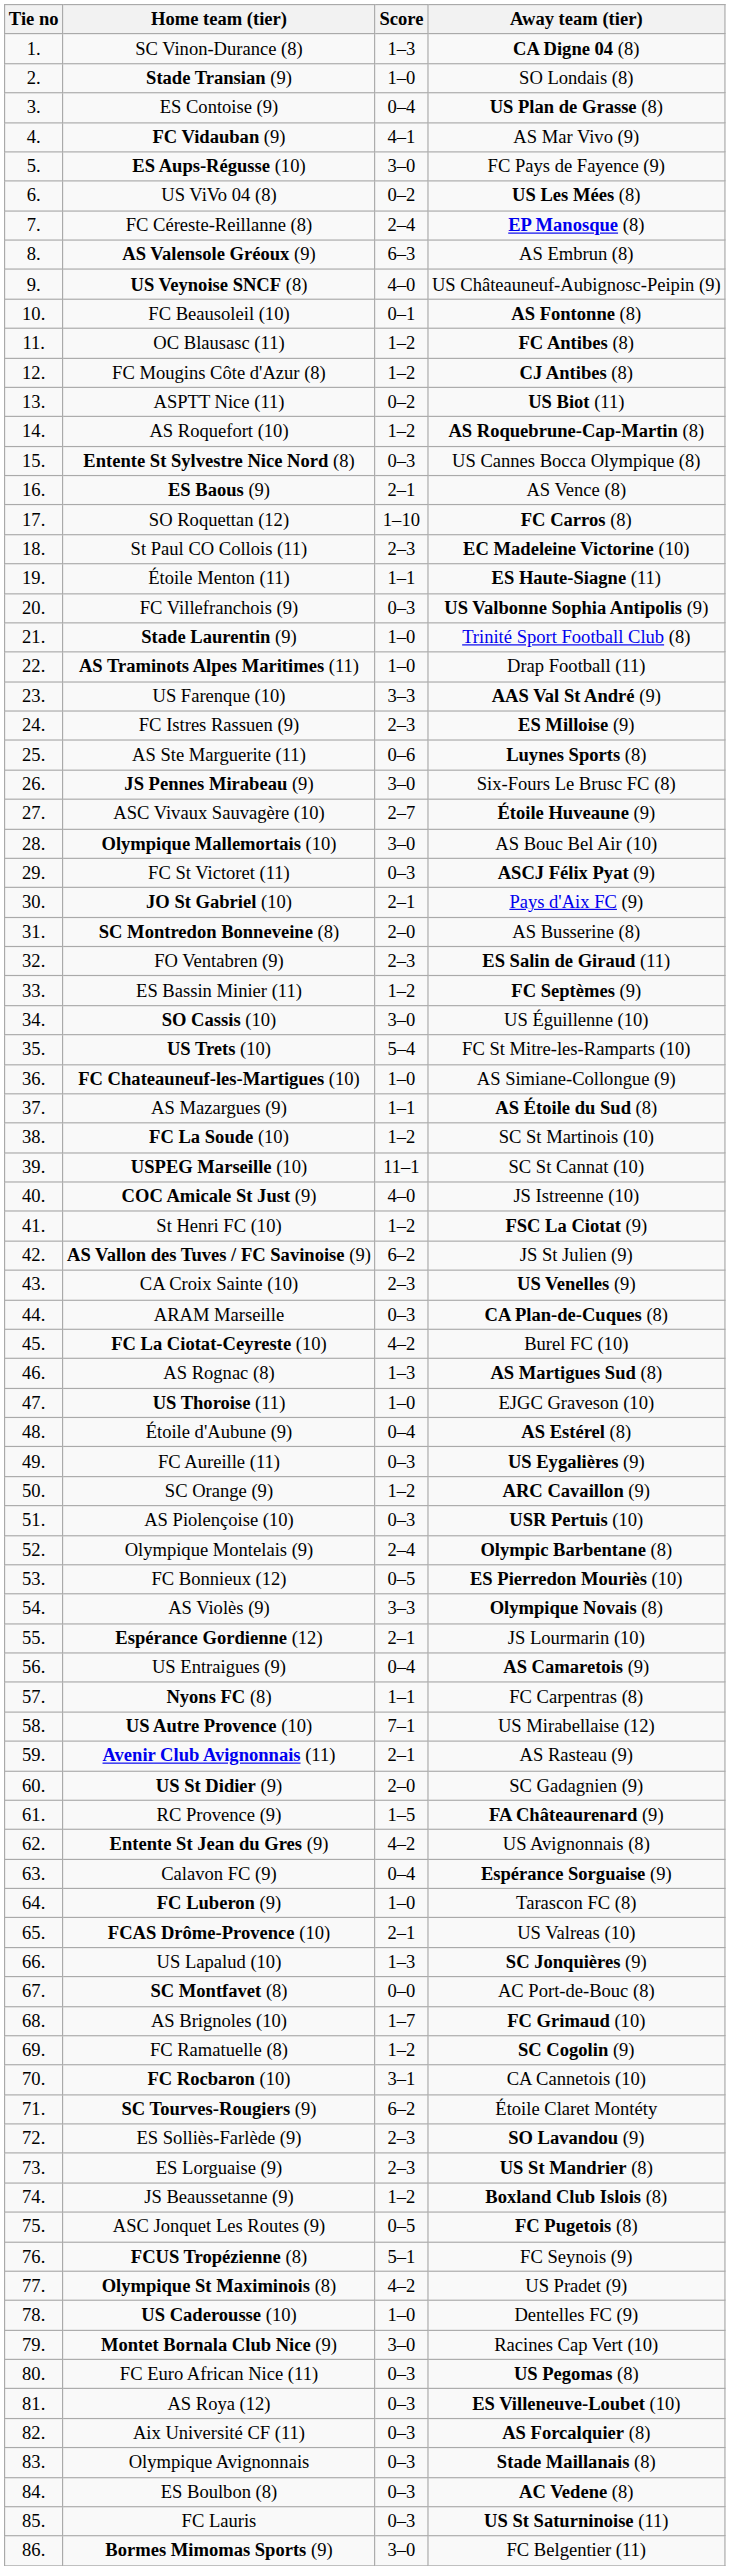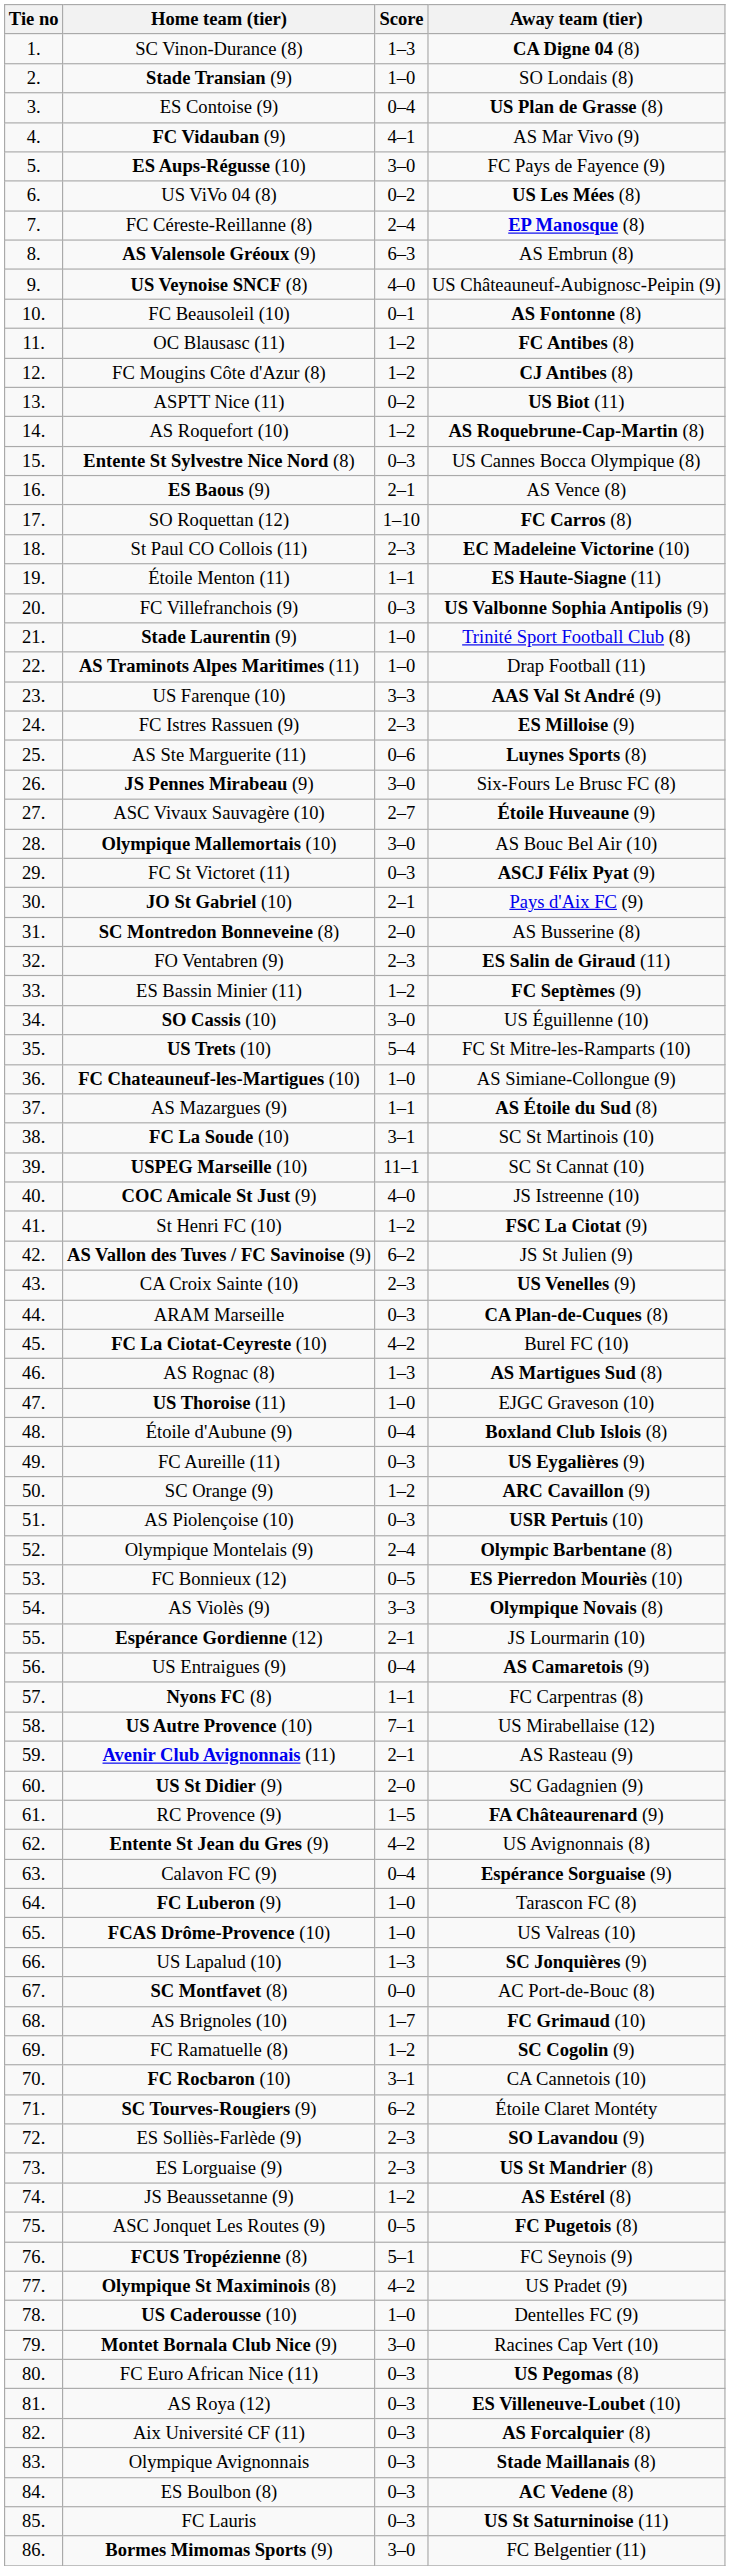FC La Soude (10) | Score: 1–2 -> 3–1
Étoile d'Aubune (9) | Away team (tier): AS Estérel (8) -> Boxland Club Islois (8)
FCAS Drôme-Provence (10) | Score: 2–1 -> 1–0
JS Beaussetanne (9) | Away team (tier): Boxland Club Islois (8) -> AS Estérel (8)
